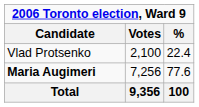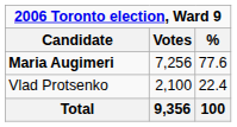rows swapped: Maria Augimeri <-> Vlad Protsenko
